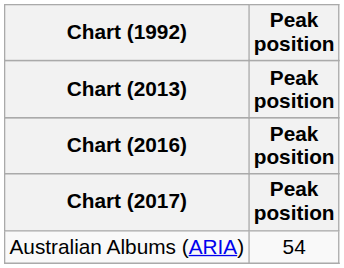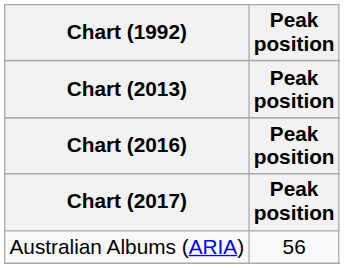Australian Albums (ARIA) | Peak position: 54 -> 56
